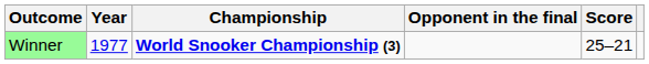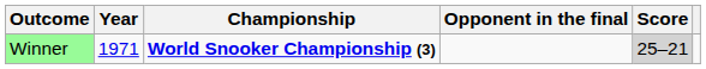Winner | Year: 1977 -> 1971
Winner | Score: no background -> lightgrey background
